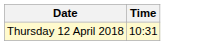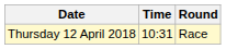+ column: Round | Race
